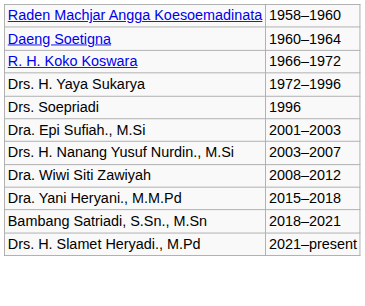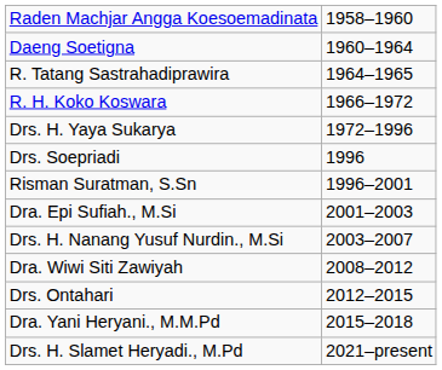+ row: R. Tatang Sastrahadiprawira | 1964–1965
+ row: Risman Suratman, S.Sn | 1996–2001
+ row: Drs. Ontahari | 2012–2015
- row: Bambang Satriadi, S.Sn., M.Sn | 2018–2021
